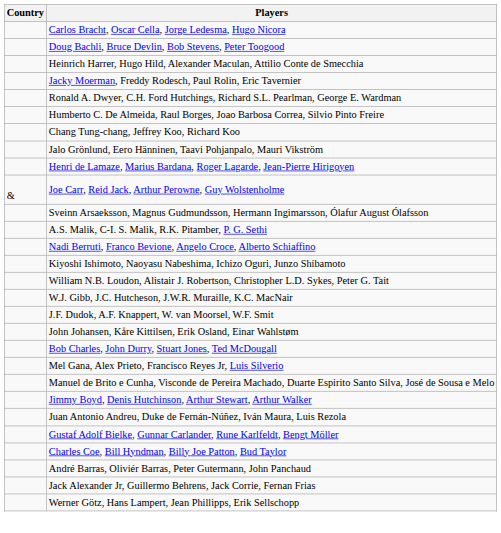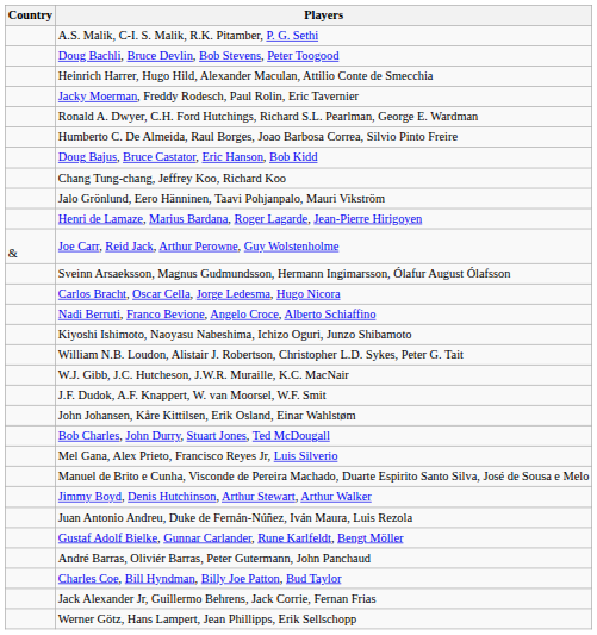rows swapped: Carlos Bracht, Oscar Cella, Jorge Ledesma, Hugo Nicora <-> A.S. Malik, C-I. S. Malik, R.K. Pitamber, P. G. Sethi
+ row: Doug Bajus, Bruce Castator, Eric Hanson, Bob Kidd
rows swapped: André Barras, Oliviér Barras, Peter Gutermann, John Panchaud <-> Charles Coe, Bill Hyndman, Billy Joe Patton, Bud Taylor
